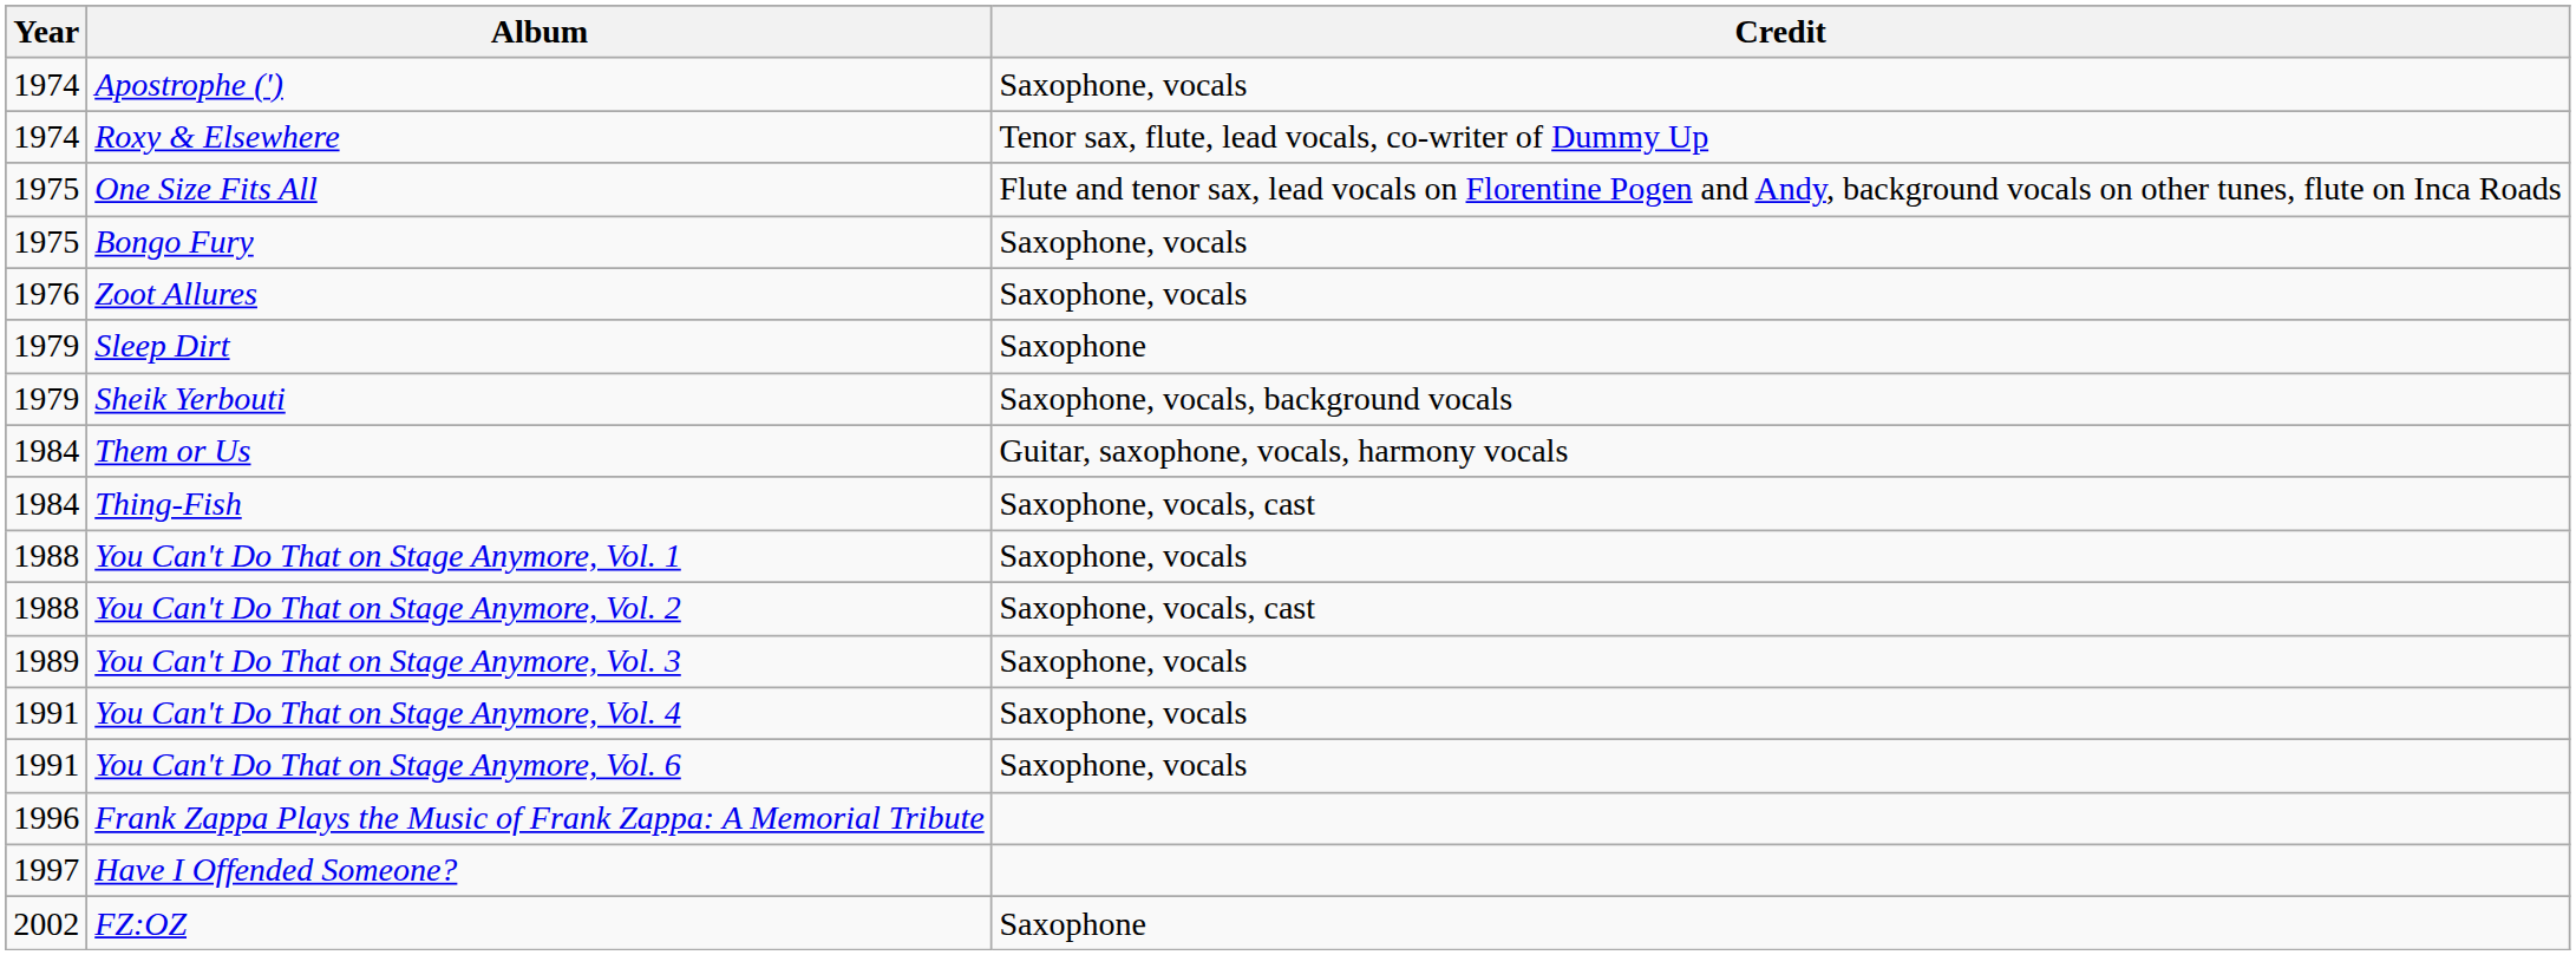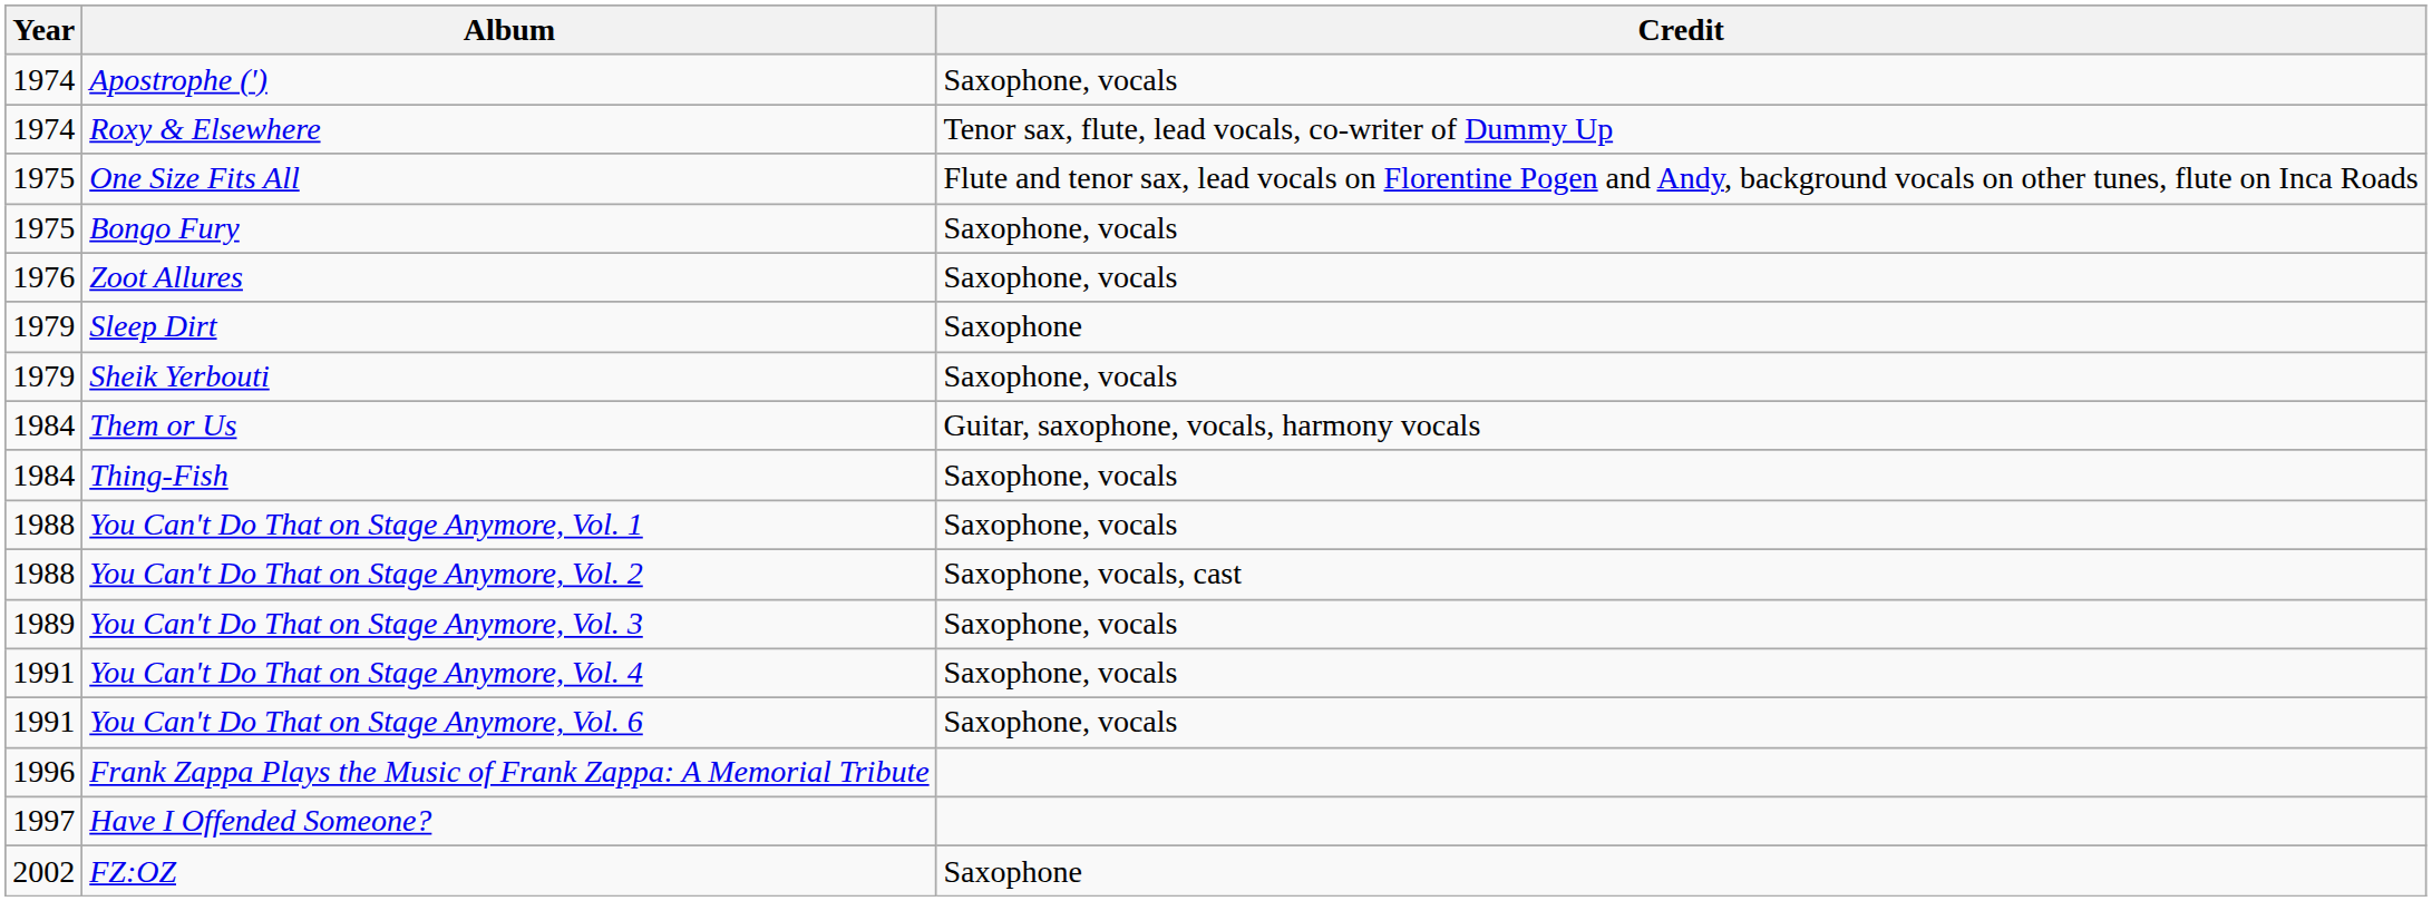Sheik Yerbouti | Credit: Saxophone, vocals, background vocals -> Saxophone, vocals
Thing-Fish | Credit: Saxophone, vocals, cast -> Saxophone, vocals
